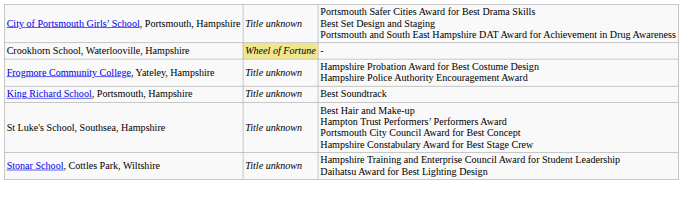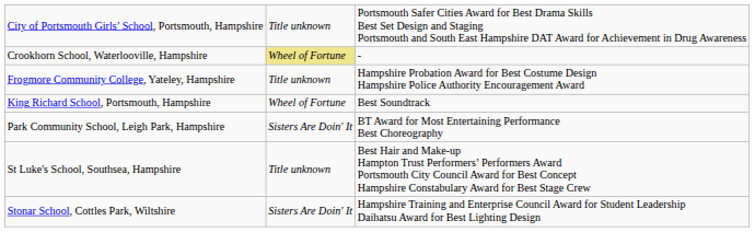King Richard School, Portsmouth, Hampshire | column 2: Title unknown -> Wheel of Fortune
+ row: Park Community School, Leigh Park, Hampshire | Sisters Are Doin' It | BT Award for Most Entertaining Performance Best Choreography
Stonar School, Cottles Park, Wiltshire | column 2: Title unknown -> Sisters Are Doin' It
